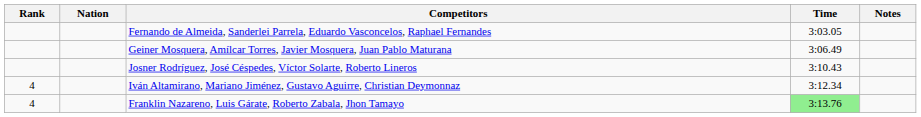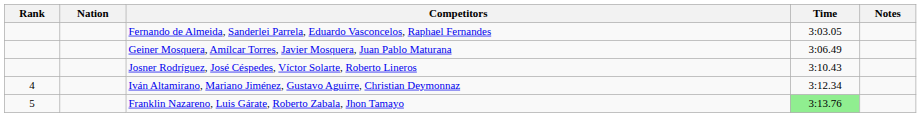Franklin Nazareno, Luis Gárate, Roberto Zabala, Jhon Tamayo | Rank: 4 -> 5
